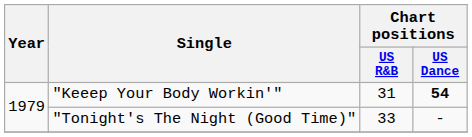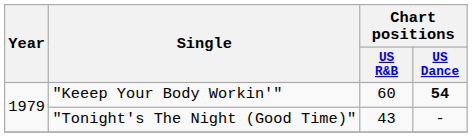"Keeep Your Body Workin'" | Chart positions / US R&B: 31 -> 60
"Tonight's The Night (Good Time)" | Chart positions / US R&B: 33 -> 43
